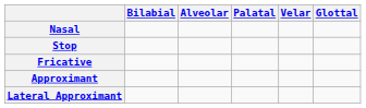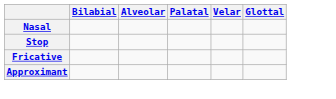- row: Lateral Approximant
